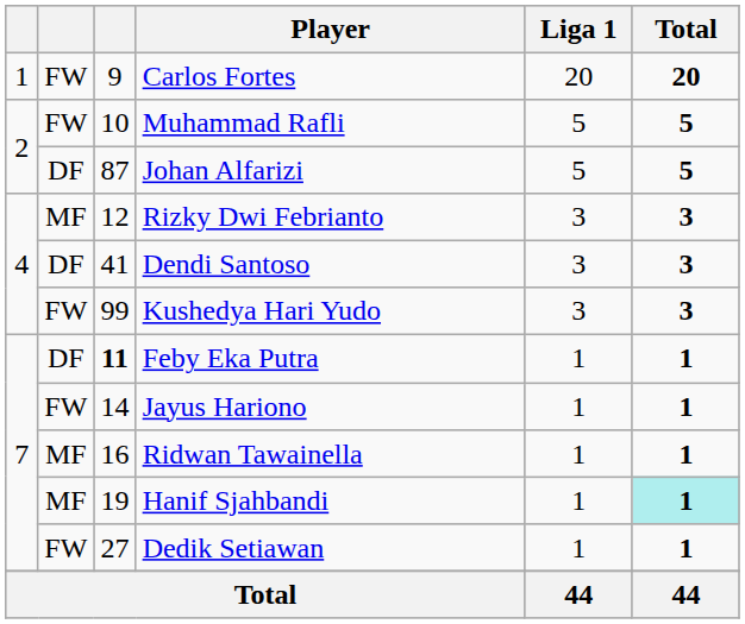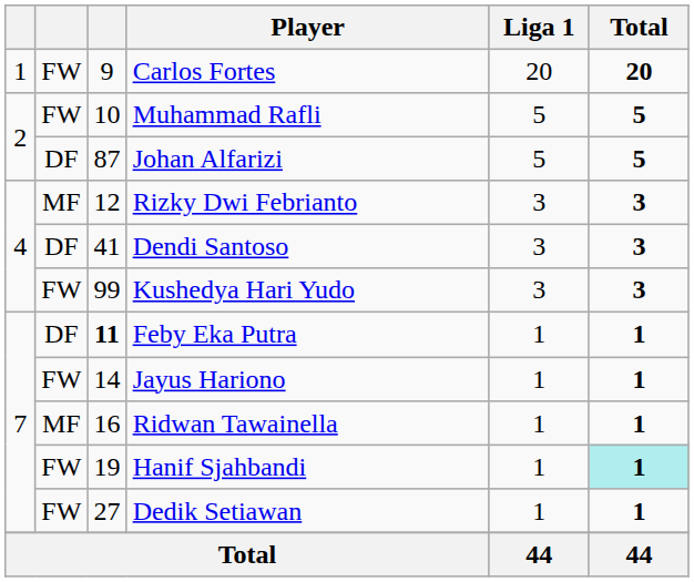Hanif Sjahbandi | column 2: MF -> FW
